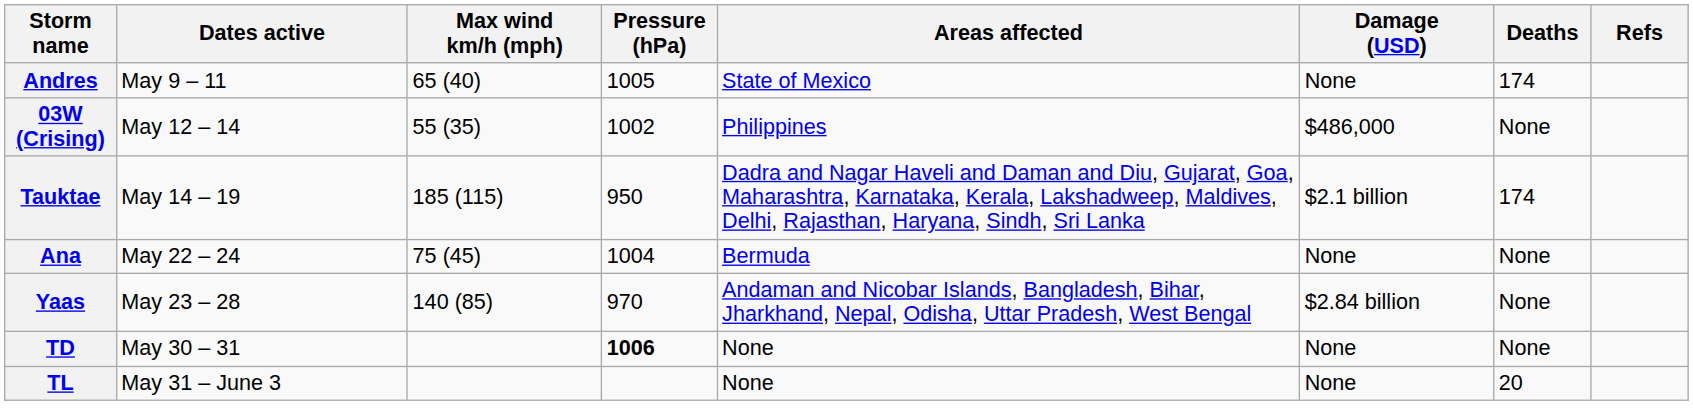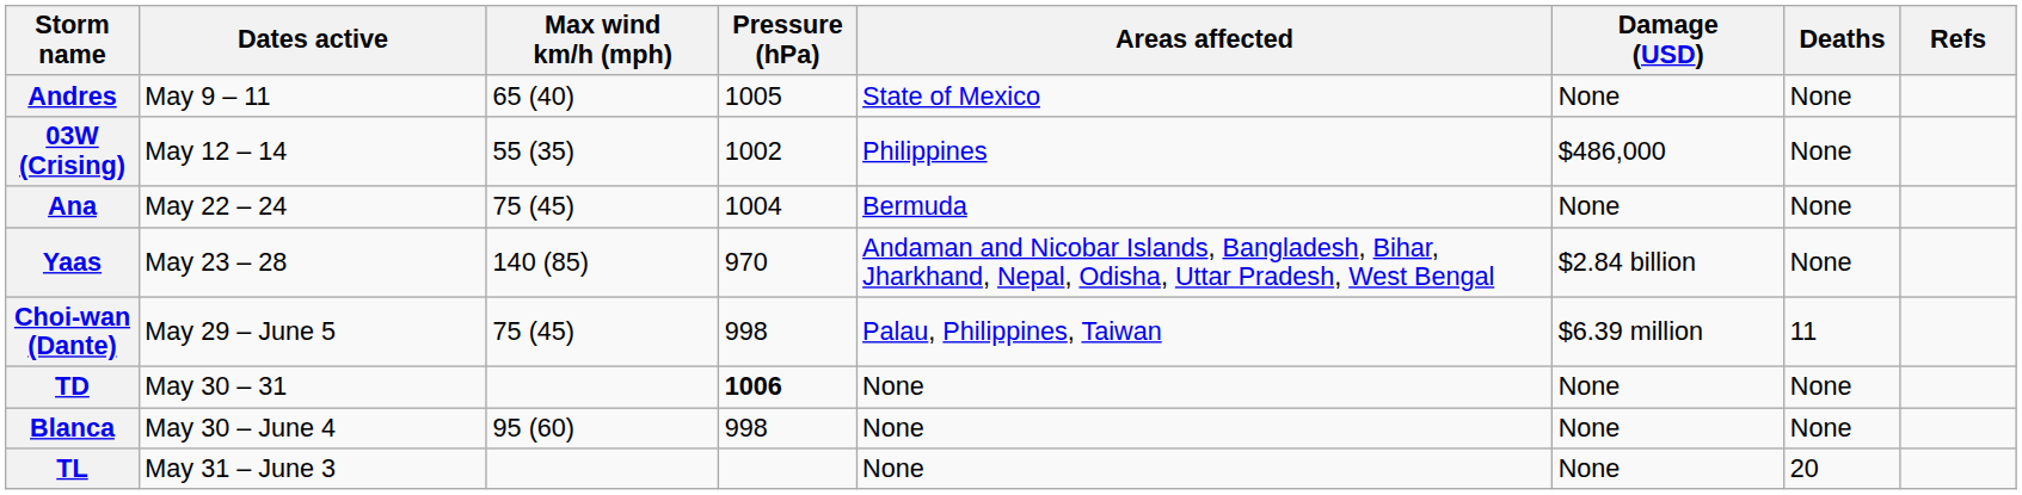Andres | Deaths: 174 -> None
- row: Tauktae | May 14 – 19 | 185 (115) | 950 | Dadra and Nagar Haveli and Daman and Diu, Gujarat, Goa, Maharashtra, Karnataka, Kerala, Lakshadweep, Maldives, Delhi, Rajasthan, Haryana, Sindh, Sri Lanka | $2.1 billion | 174
+ row: Choi-wan (Dante) | May 29 – June 5 | 75 (45) | 998 | Palau, Philippines, Taiwan | $6.39 million | 11
+ row: Blanca | May 30 – June 4 | 95 (60) | 998 | None | None | None
